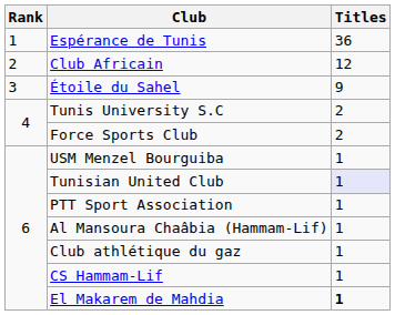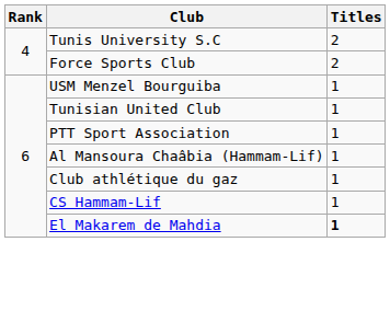- row: 1 | Espérance de Tunis | 36
- row: 2 | Club Africain | 12
- row: 3 | Étoile du Sahel | 9
Tunisian United Club | Titles: lavender background -> no background
